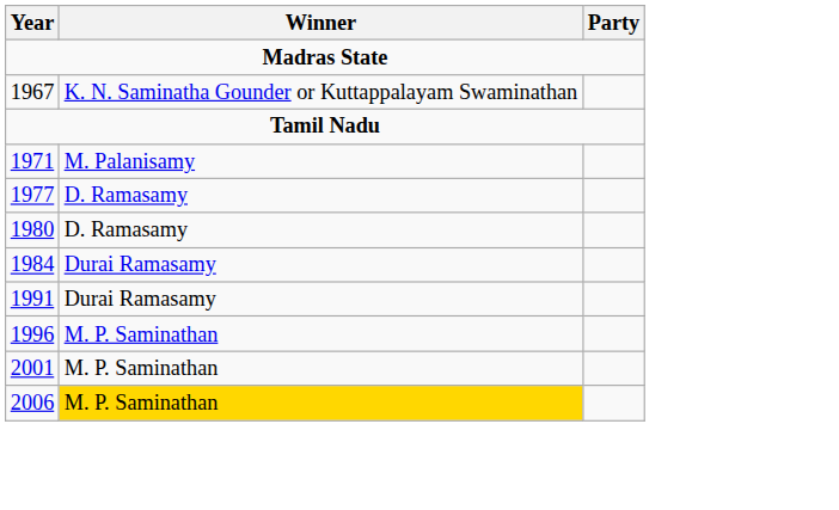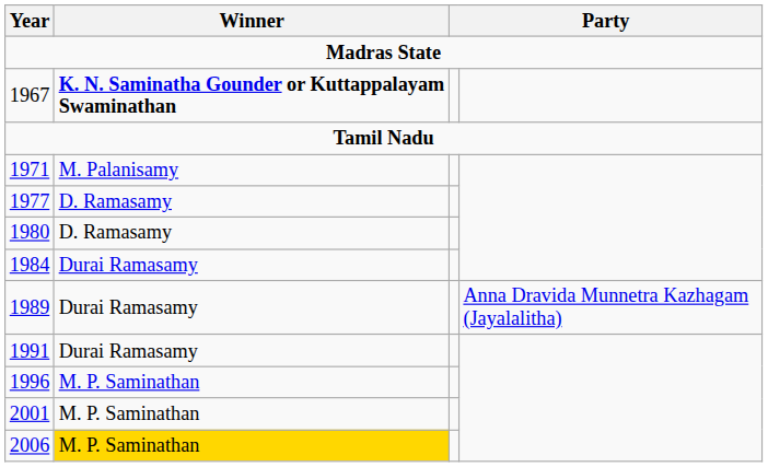1967 | Winner: normal -> bold
+ row: 1989 | Durai Ramasamy | Anna Dravida Munnetra Kazhagam (Jayalalitha)
